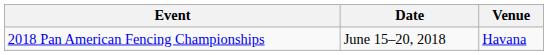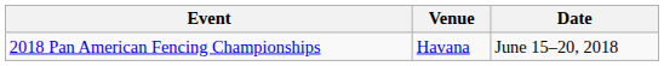columns swapped: Date <-> Venue
